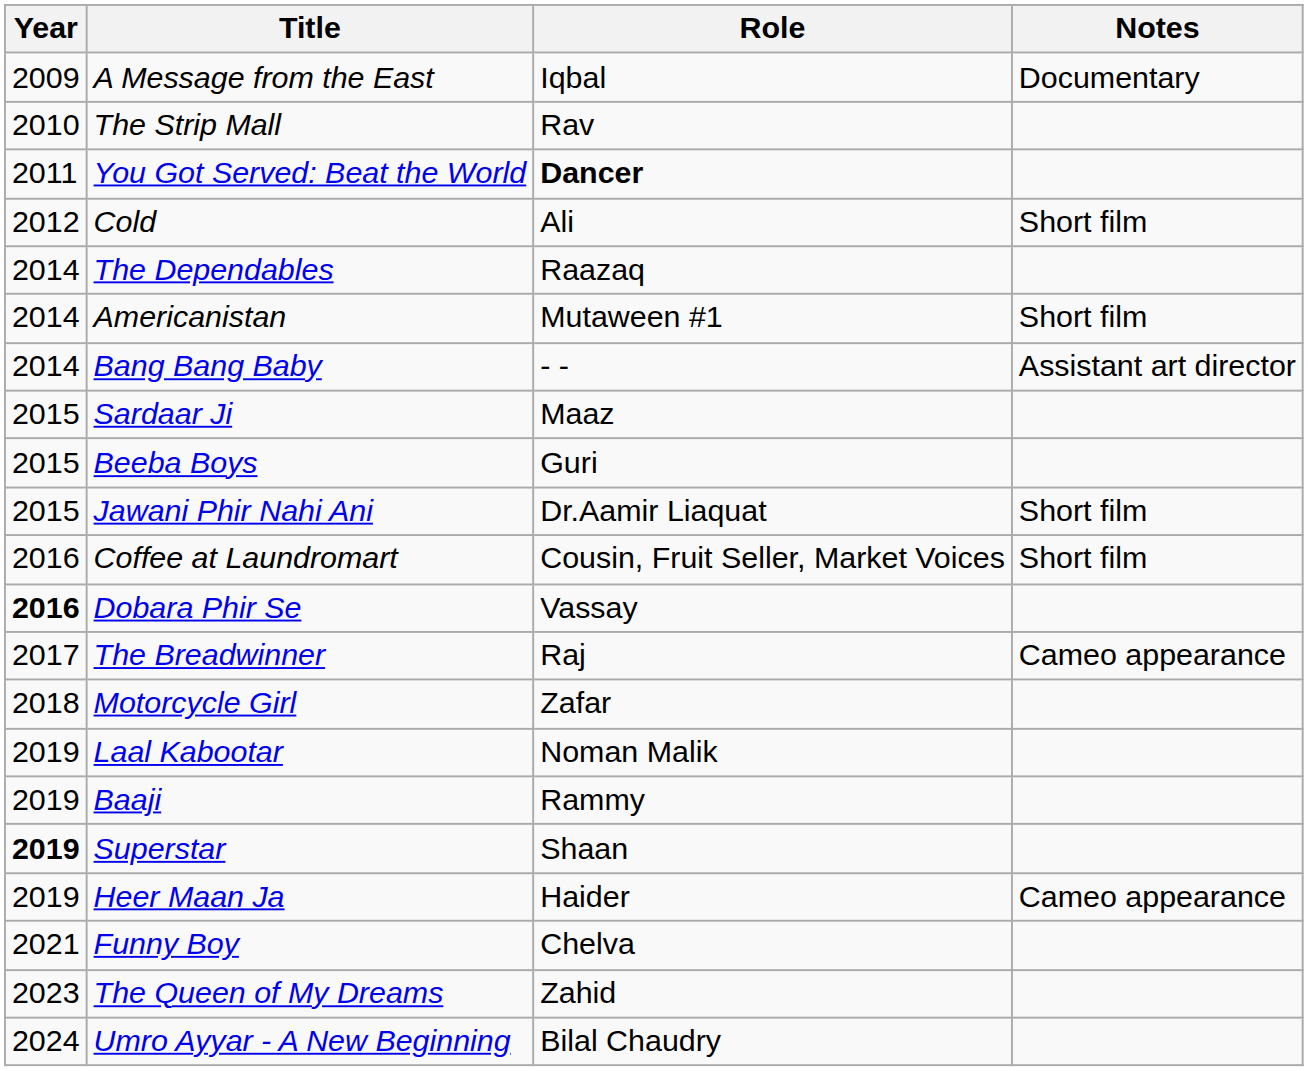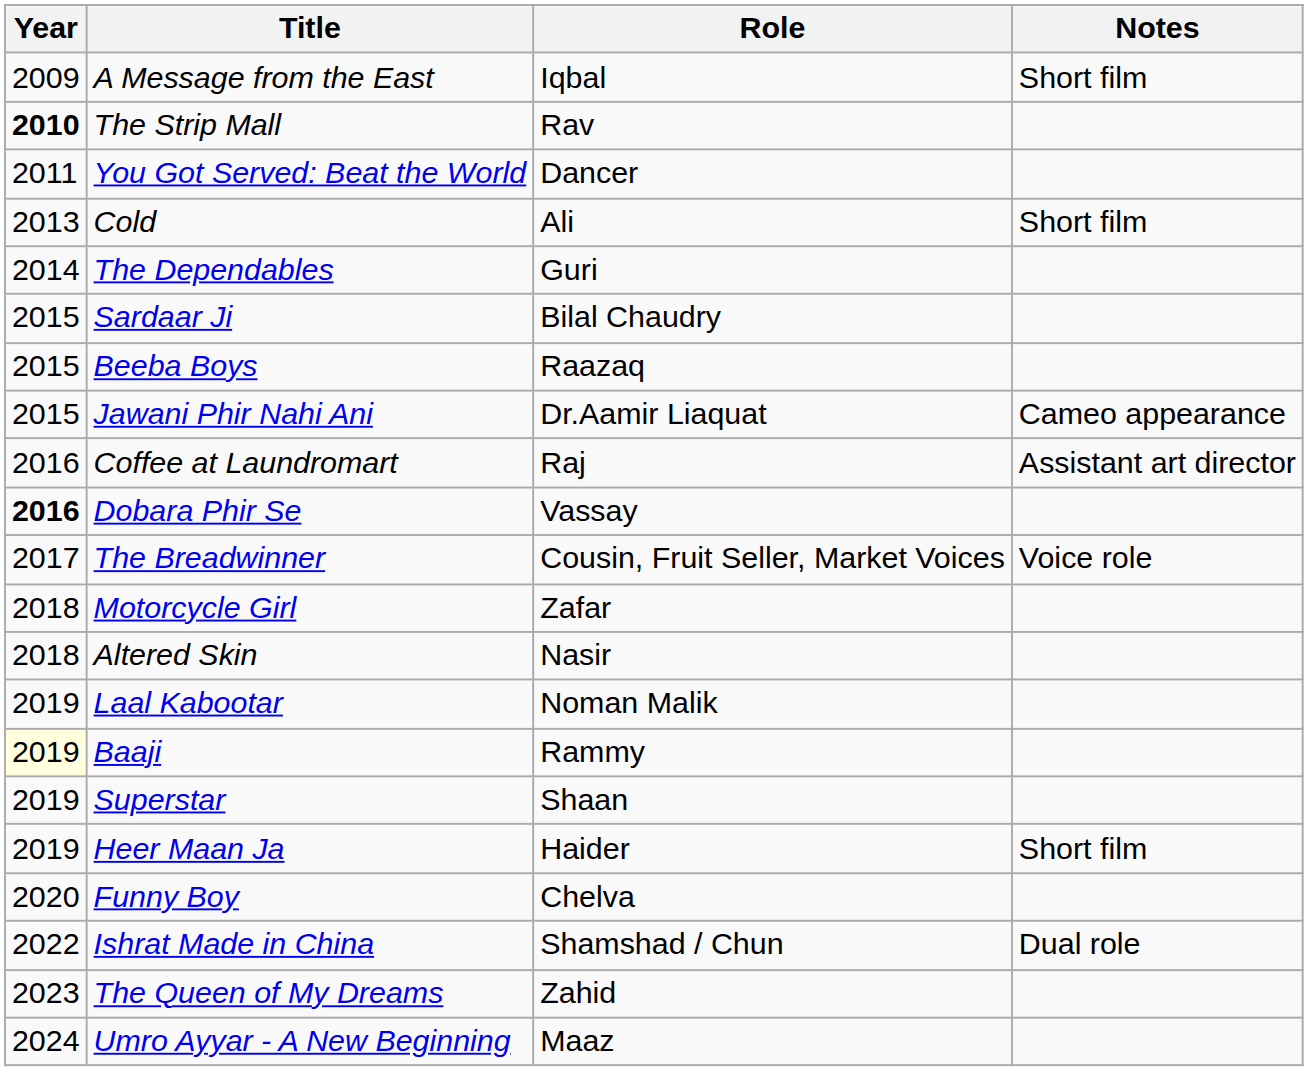A Message from the East | Notes: Documentary -> Short film
The Strip Mall | Year: normal -> bold
You Got Served: Beat the World | Role: bold -> normal
Cold | Year: 2012 -> 2013
The Dependables | Role: Raazaq -> Guri
- row: 2014 | Americanistan | Mutaween #1 | Short film
- row: 2014 | Bang Bang Baby | - - | Assistant art director
Sardaar Ji | Role: Maaz -> Bilal Chaudry
Beeba Boys | Role: Guri -> Raazaq
Jawani Phir Nahi Ani | Notes: Short film -> Cameo appearance
Coffee at Laundromart | Role: Cousin, Fruit Seller, Market Voices -> Raj
Coffee at Laundromart | Notes: Short film -> Assistant art director
The Breadwinner | Role: Raj -> Cousin, Fruit Seller, Market Voices
The Breadwinner | Notes: Cameo appearance -> Voice role
+ row: 2018 | Altered Skin | Nasir
Baaji | Year: no background -> lightyellow background
Superstar | Year: bold -> normal
Heer Maan Ja | Notes: Cameo appearance -> Short film
Funny Boy | Year: 2021 -> 2020
+ row: 2022 | Ishrat Made in China | Shamshad / Chun | Dual role
Umro Ayyar - A New Beginning | Role: Bilal Chaudry -> Maaz
